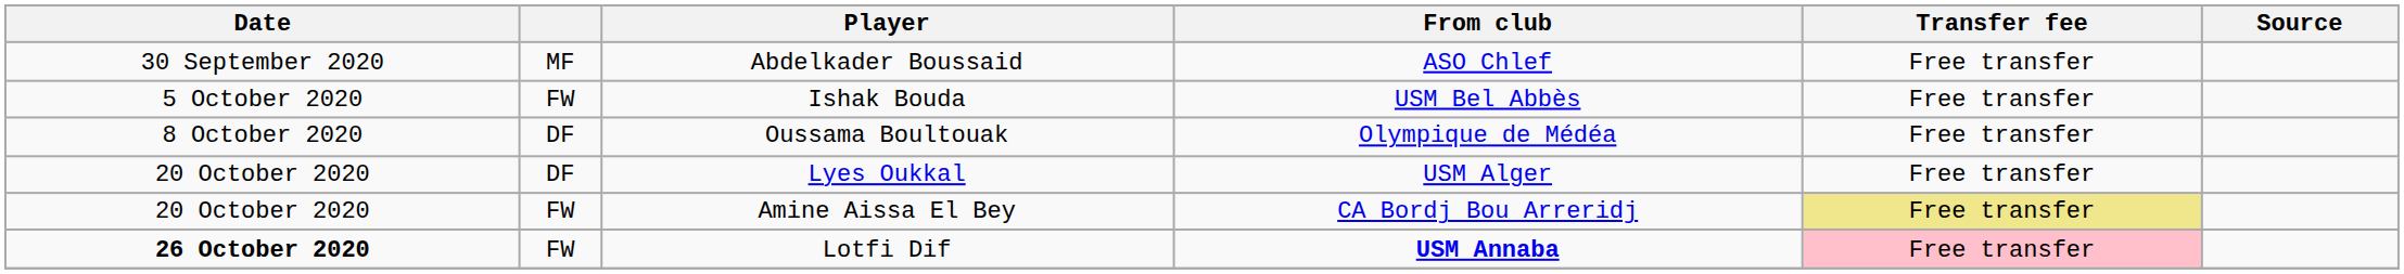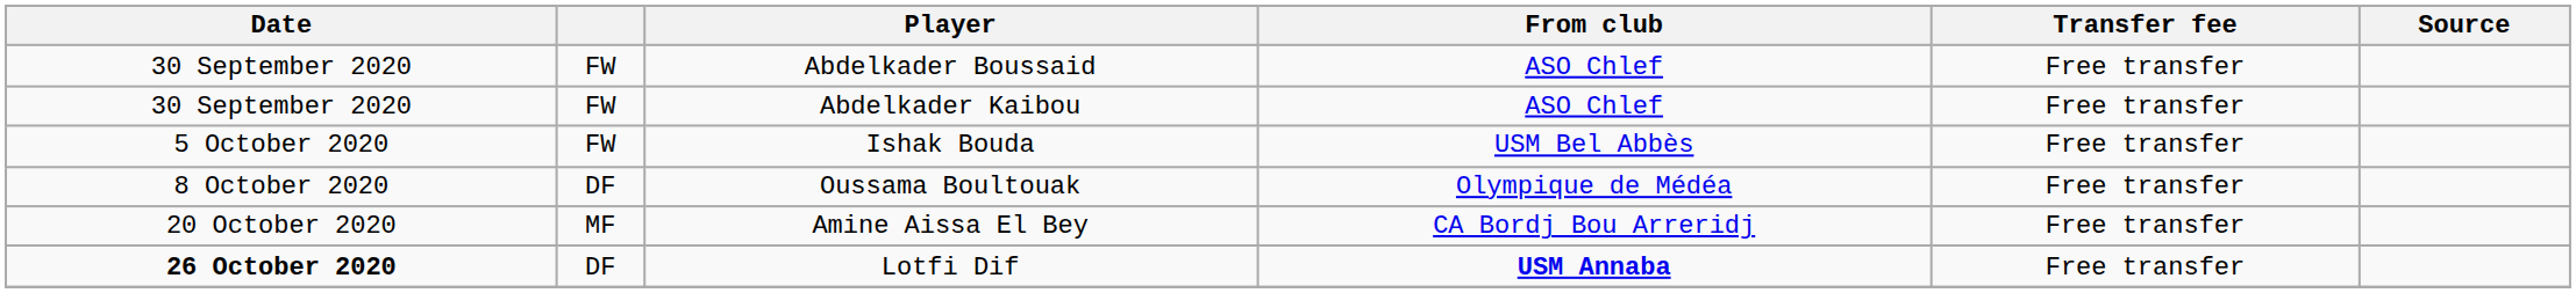Abdelkader Boussaid | column 2: MF -> FW
+ row: 30 September 2020 | FW | Abdelkader Kaibou | ASO Chlef | Free transfer
- row: 20 October 2020 | DF | Lyes Oukkal | USM Alger | Free transfer
Amine Aissa El Bey | column 2: FW -> MF
Amine Aissa El Bey | Transfer fee: khaki background -> no background
Lotfi Dif | column 2: FW -> DF
Lotfi Dif | Transfer fee: pink background -> no background
